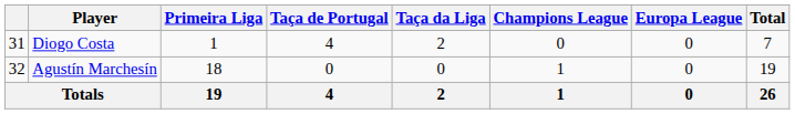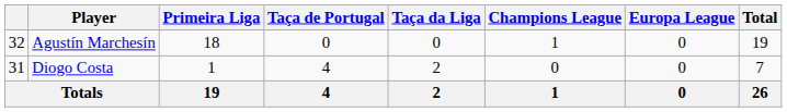rows swapped: Agustín Marchesín <-> Diogo Costa
